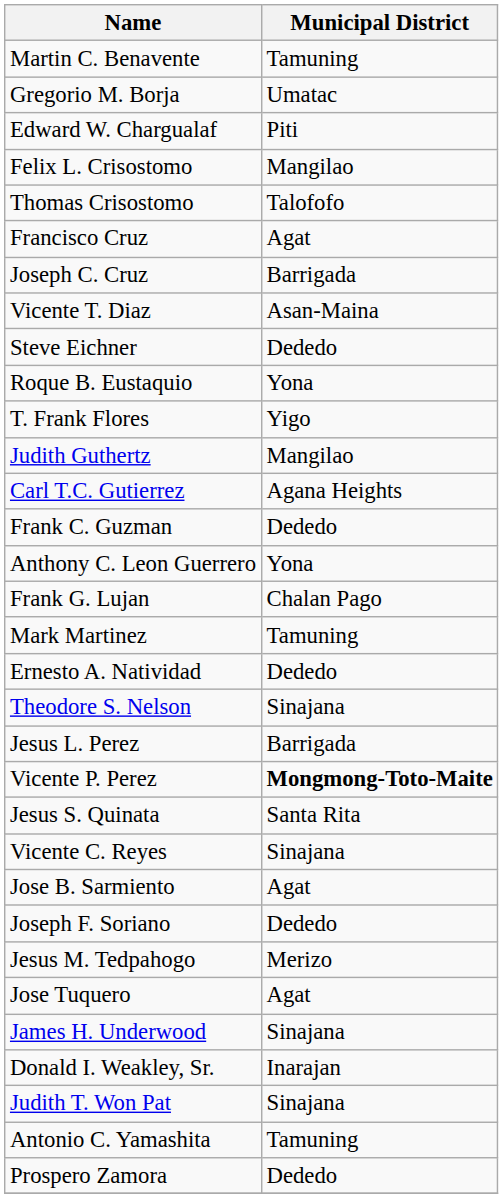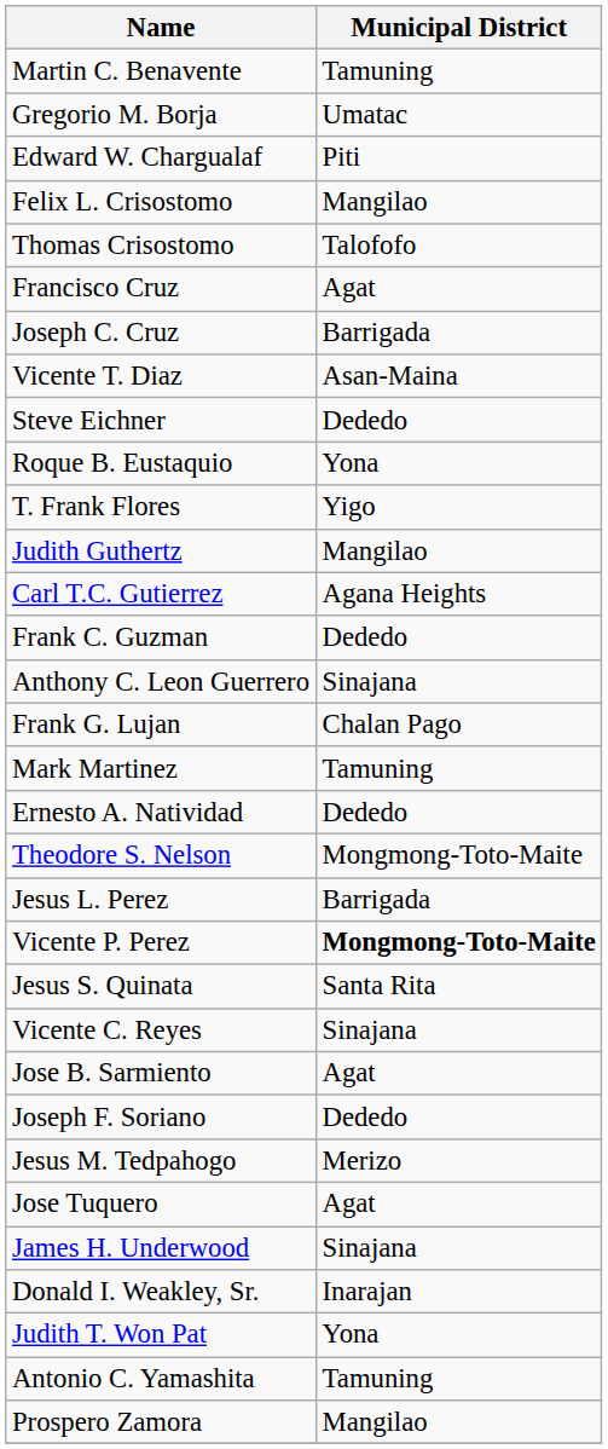Anthony C. Leon Guerrero | Municipal District: Yona -> Sinajana
Theodore S. Nelson | Municipal District: Sinajana -> Mongmong-Toto-Maite
Judith T. Won Pat | Municipal District: Sinajana -> Yona
Prospero Zamora | Municipal District: Dededo -> Mangilao
